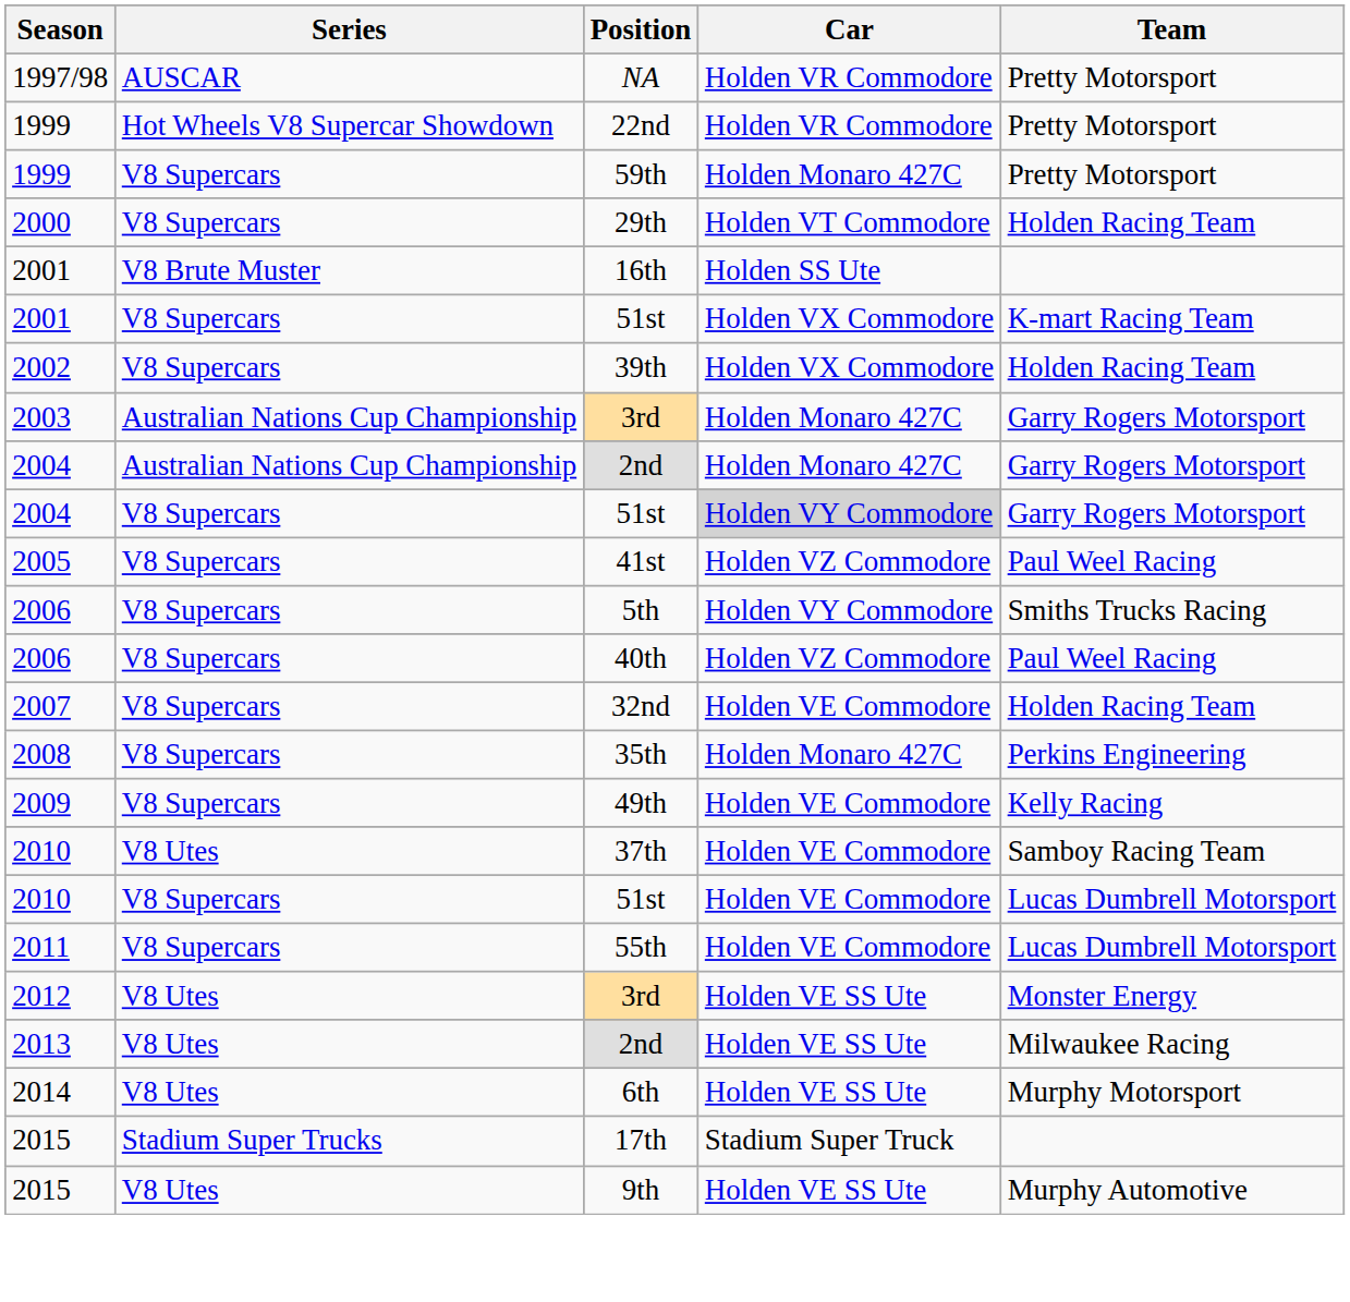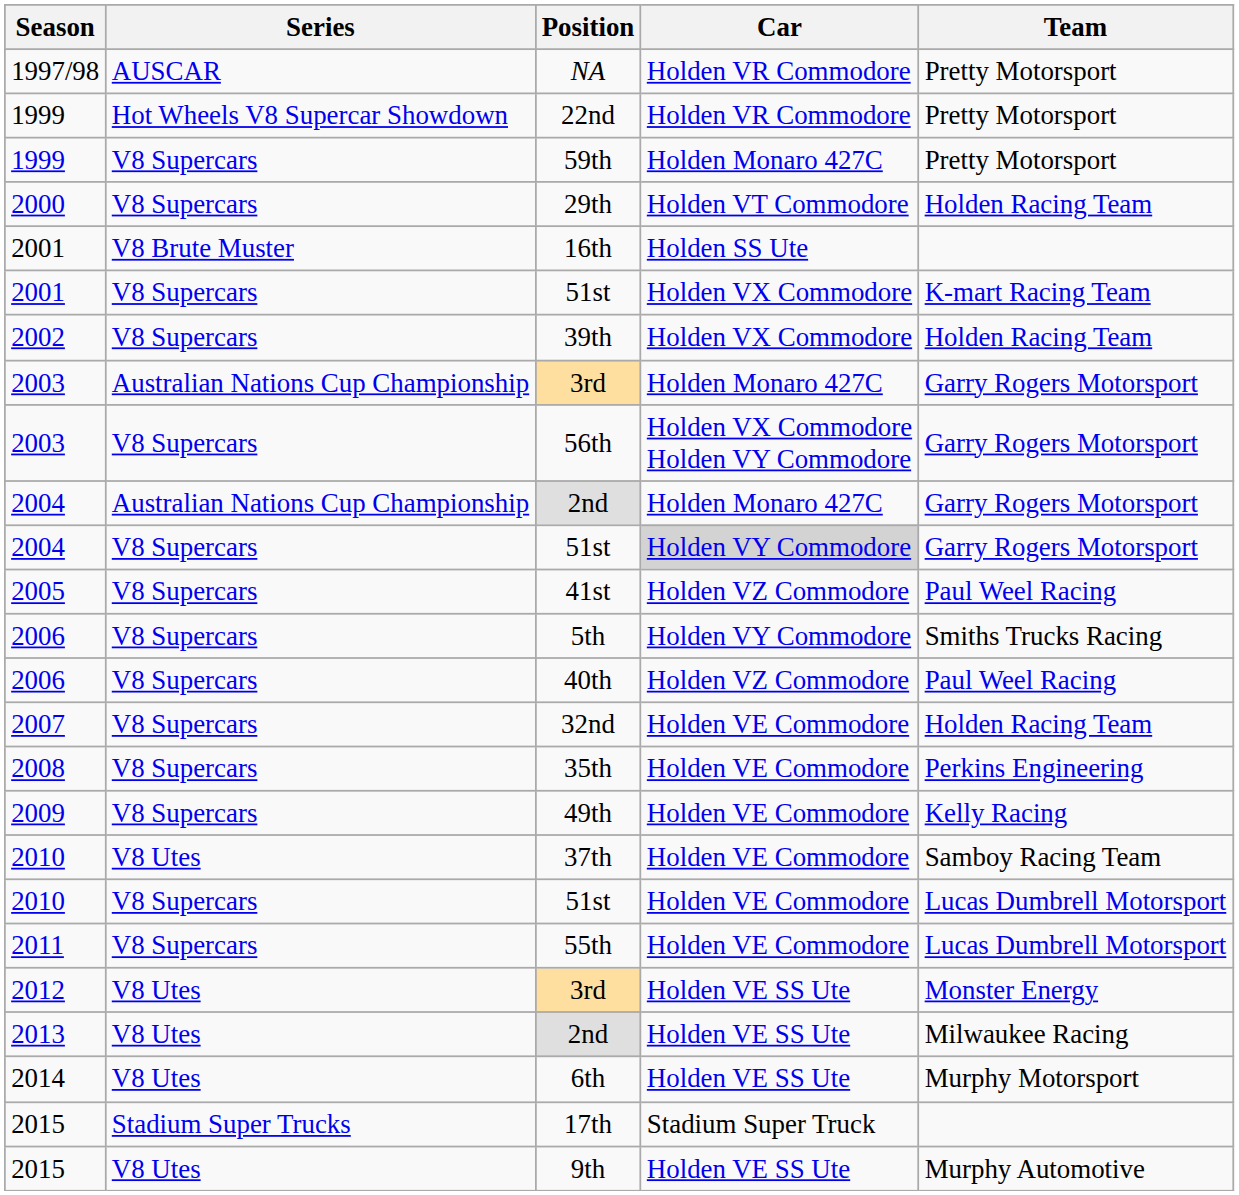+ row: 2003 | V8 Supercars | 56th | Holden VX Commodore Holden VY Commodore | Garry Rogers Motorsport
35th | Car: Holden Monaro 427C -> Holden VE Commodore
